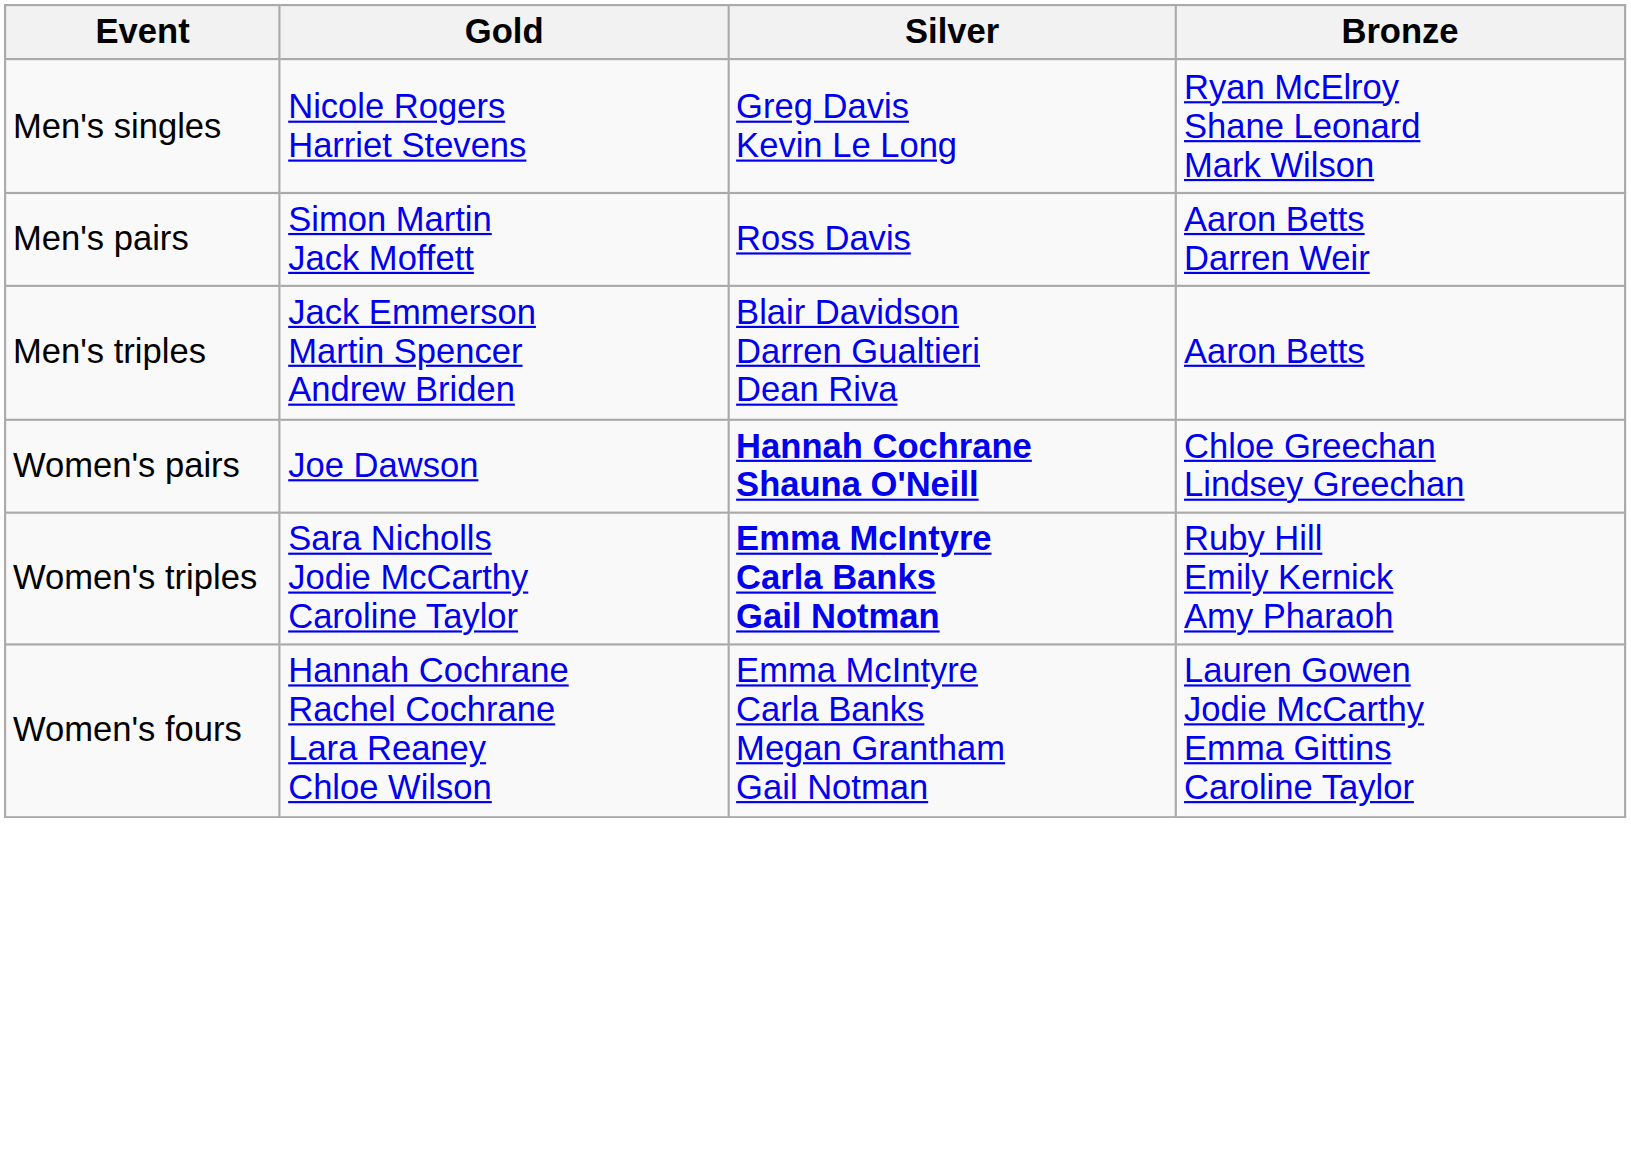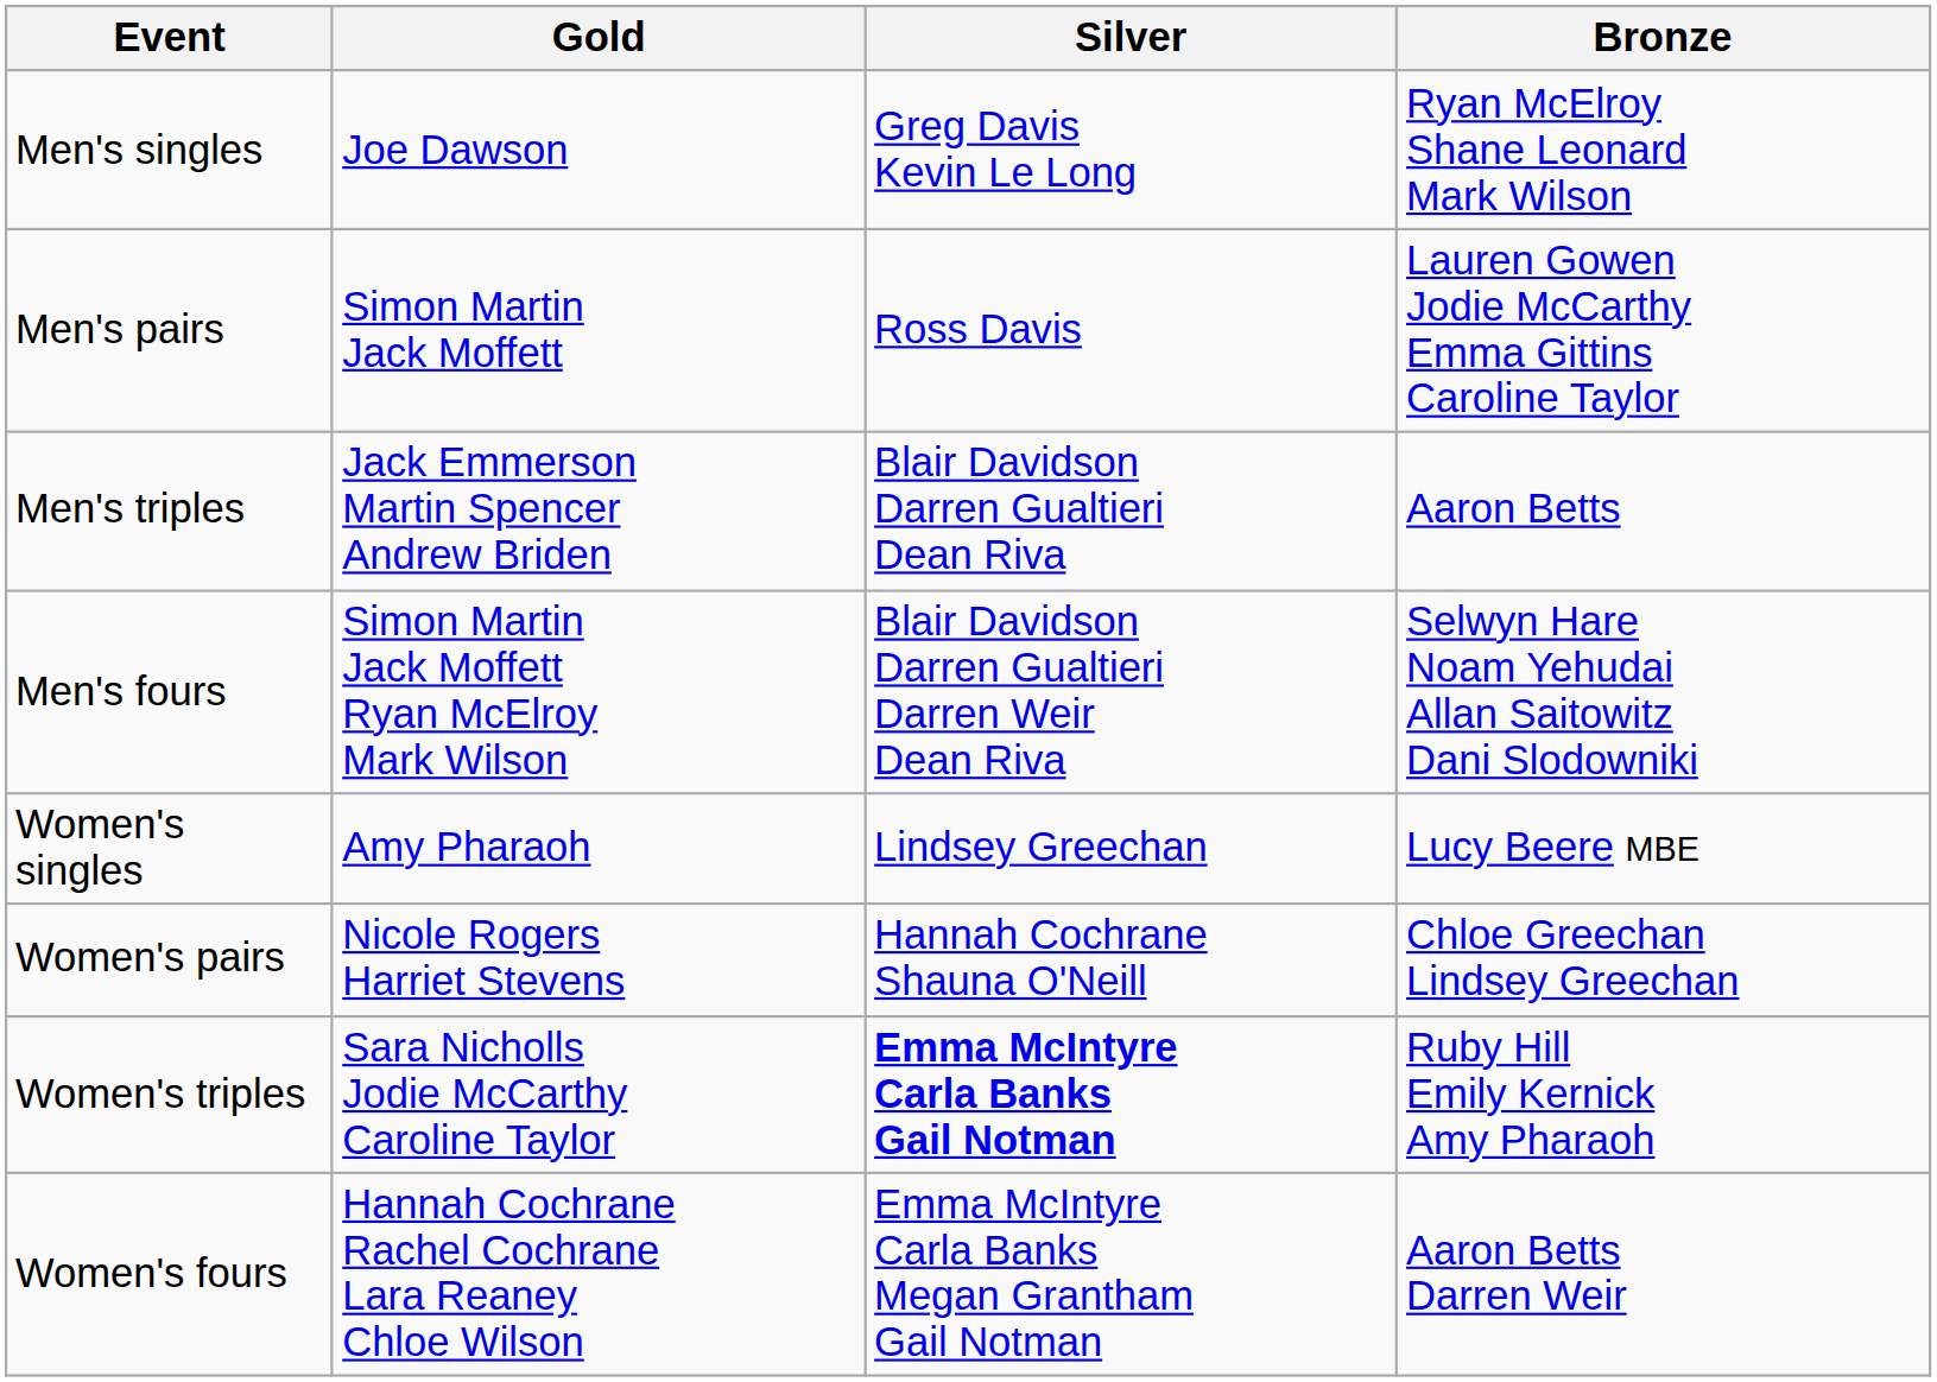Men's singles | Gold: Nicole Rogers Harriet Stevens -> Joe Dawson
Men's pairs | Bronze: Aaron Betts Darren Weir -> Lauren Gowen Jodie McCarthy Emma Gittins Caroline Taylor
+ row: Men's fours | Simon Martin Jack Moffett Ryan McElroy Mark Wilson | Blair Davidson Darren Gualtieri Darren Weir Dean Riva | Selwyn Hare Noam Yehudai Allan Saitowitz Dani Slodowniki
+ row: Women's singles | Amy Pharaoh | Lindsey Greechan | Lucy Beere MBE
Women's pairs | Gold: Joe Dawson -> Nicole Rogers Harriet Stevens
Women's pairs | Silver: bold -> normal
Women's fours | Bronze: Lauren Gowen Jodie McCarthy Emma Gittins Caroline Taylor -> Aaron Betts Darren Weir
